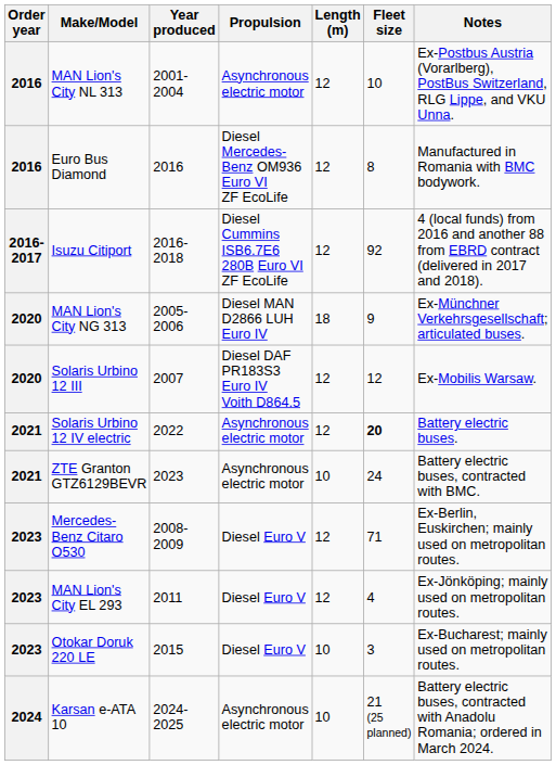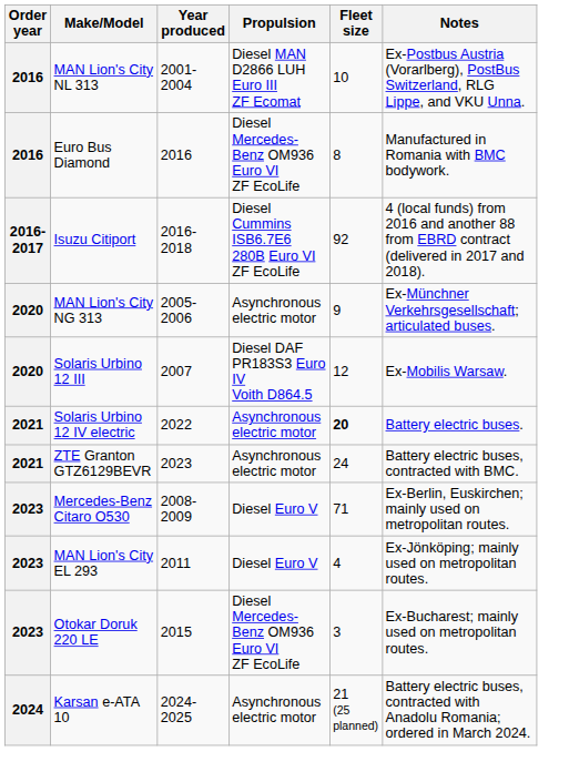- column: Length (m) | 12 | 12 | 12 | 18 | 12 | 12 | 10 | 12 | 12 | 10 | 10
MAN Lion's City NL 313 | Propulsion: Asynchronous electric motor -> Diesel MAN D2866 LUH Euro III ZF Ecomat
MAN Lion's City NG 313 | Propulsion: Diesel MAN D2866 LUH Euro IV -> Asynchronous electric motor
Otokar Doruk 220 LE | Propulsion: Diesel Euro V -> Diesel Mercedes-Benz OM936 Euro VI ZF EcoLife
